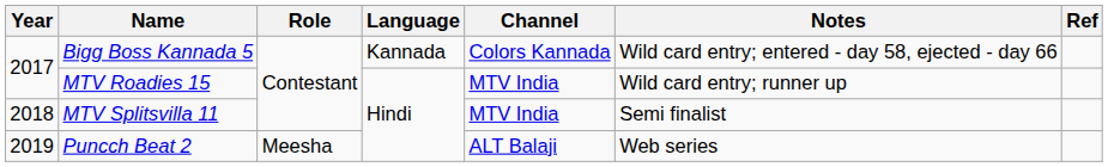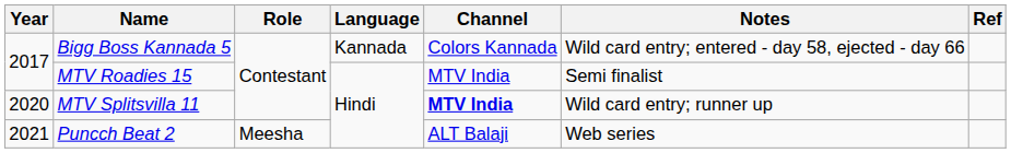MTV Roadies 15 | Notes: Wild card entry; runner up -> Semi finalist
MTV Splitsvilla 11 | Year: 2018 -> 2020
MTV Splitsvilla 11 | Channel: normal -> bold
MTV Splitsvilla 11 | Notes: Semi finalist -> Wild card entry; runner up
Puncch Beat 2 | Year: 2019 -> 2021
